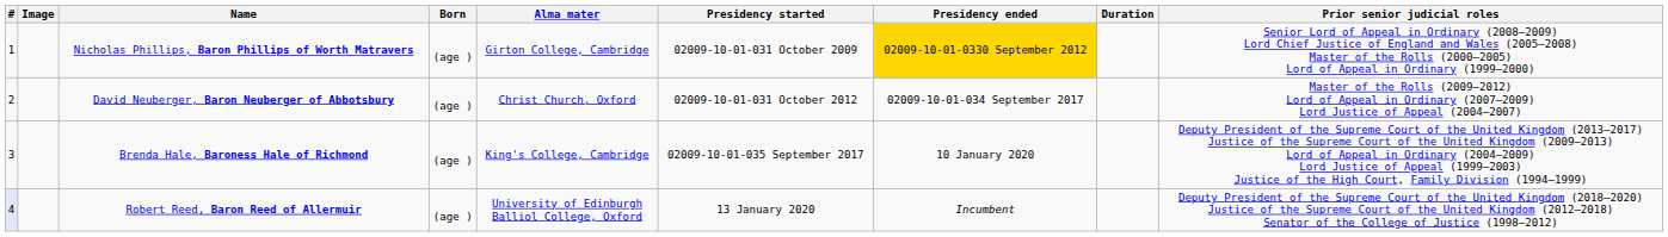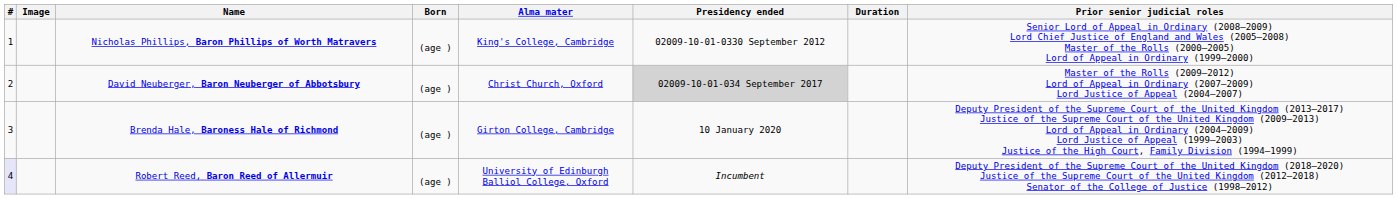- column: Presidency started | 02009-10-01-031 October 2009 | 02009-10-01-031 October 2012 | 02009-10-01-035 September 2017 | 13 January 2020
Nicholas Phillips, Baron Phillips of Worth Matravers | Alma mater: Girton College, Cambridge -> King's College, Cambridge
Nicholas Phillips, Baron Phillips of Worth Matravers | Presidency ended: gold background -> no background
David Neuberger, Baron Neuberger of Abbotsbury | Presidency ended: no background -> lightgrey background
Brenda Hale, Baroness Hale of Richmond | Alma mater: King's College, Cambridge -> Girton College, Cambridge
